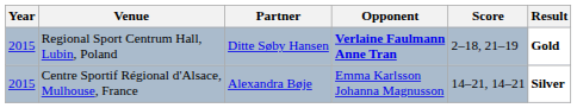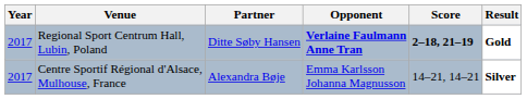Regional Sport Centrum Hall, Lubin, Poland | Year: 2015 -> 2017
Regional Sport Centrum Hall, Lubin, Poland | Score: normal -> bold
Centre Sportif Régional d'Alsace, Mulhouse, France | Year: 2015 -> 2017
